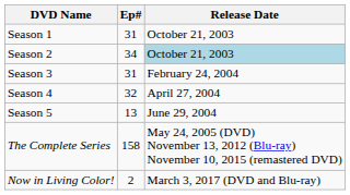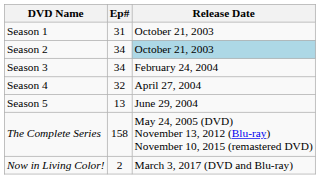Season 3 | Ep#: 31 -> 34
